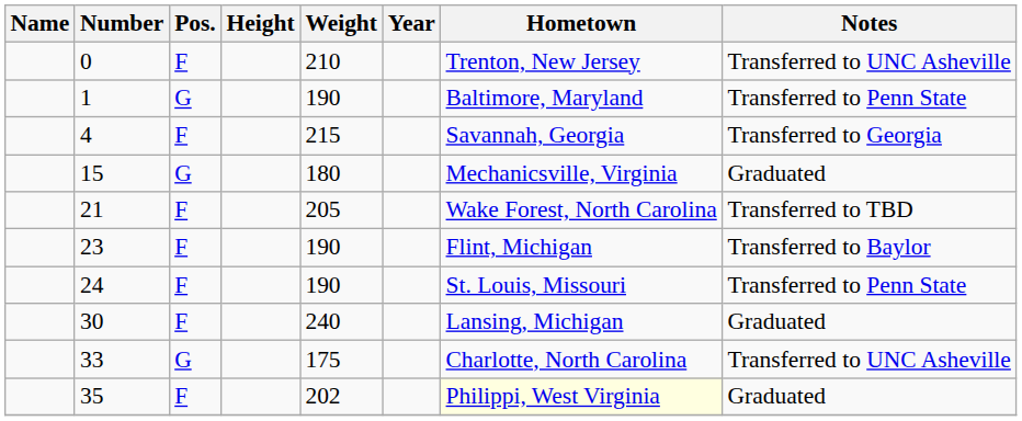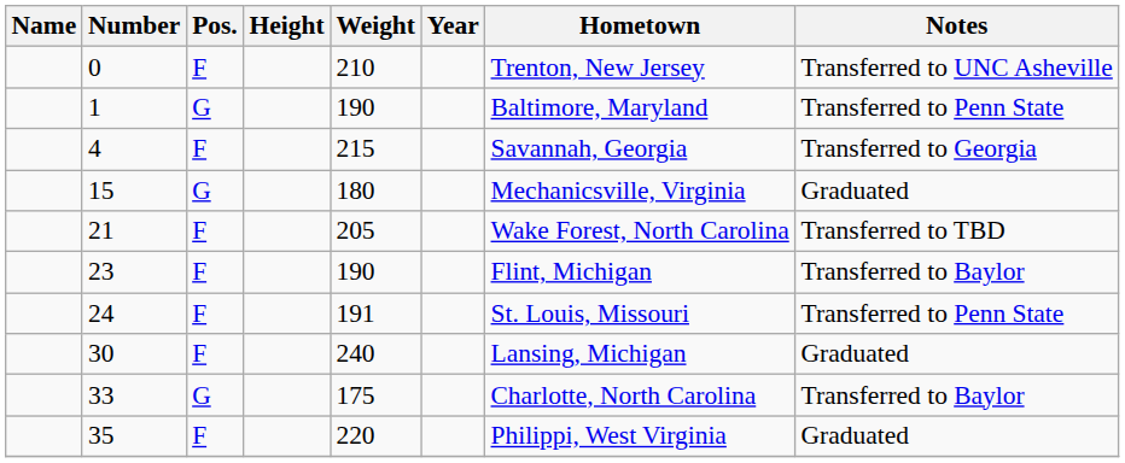24 | Weight: 190 -> 191
33 | Notes: Transferred to UNC Asheville -> Transferred to Baylor
35 | Weight: 202 -> 220
35 | Hometown: lightyellow background -> no background
